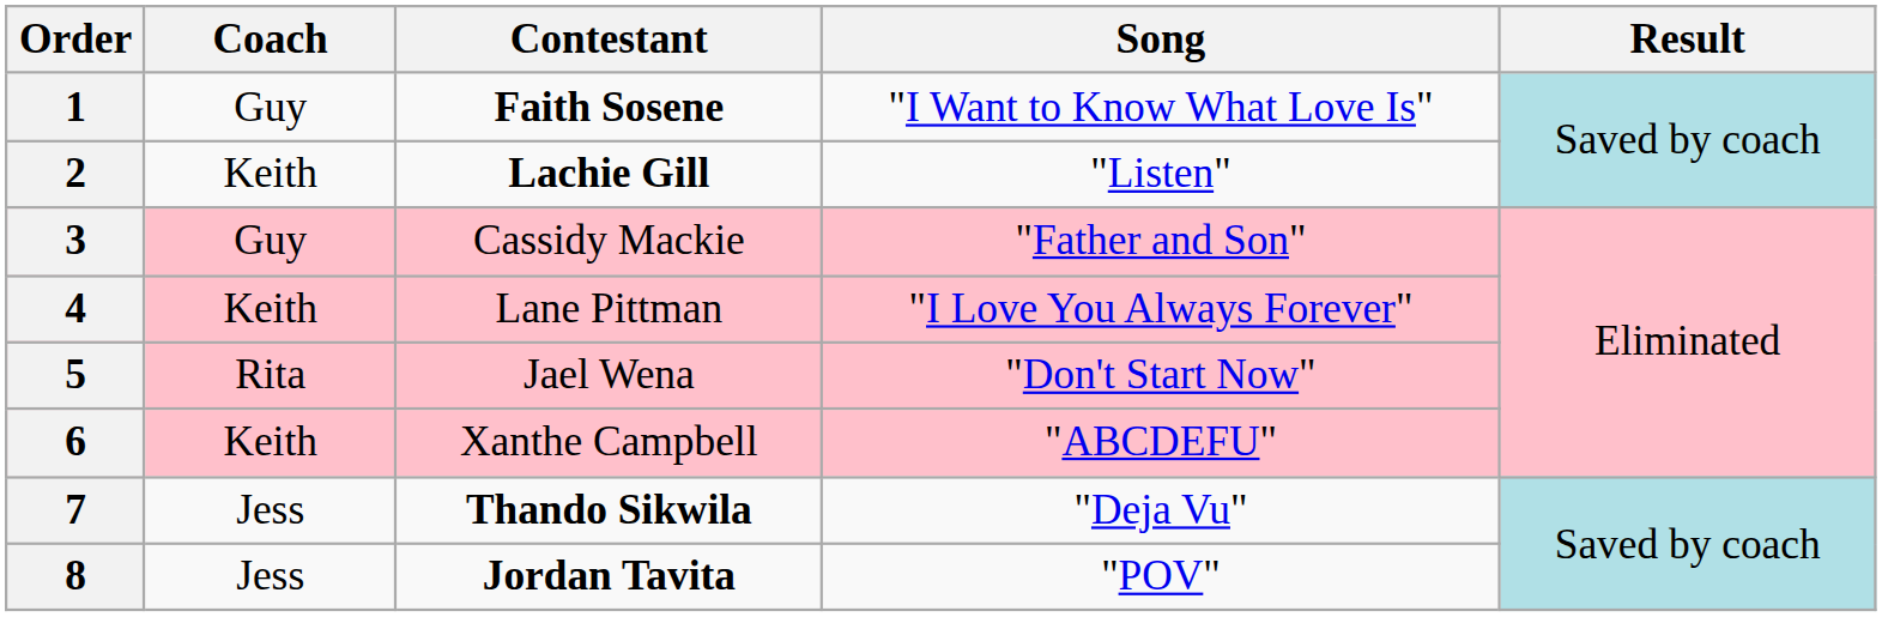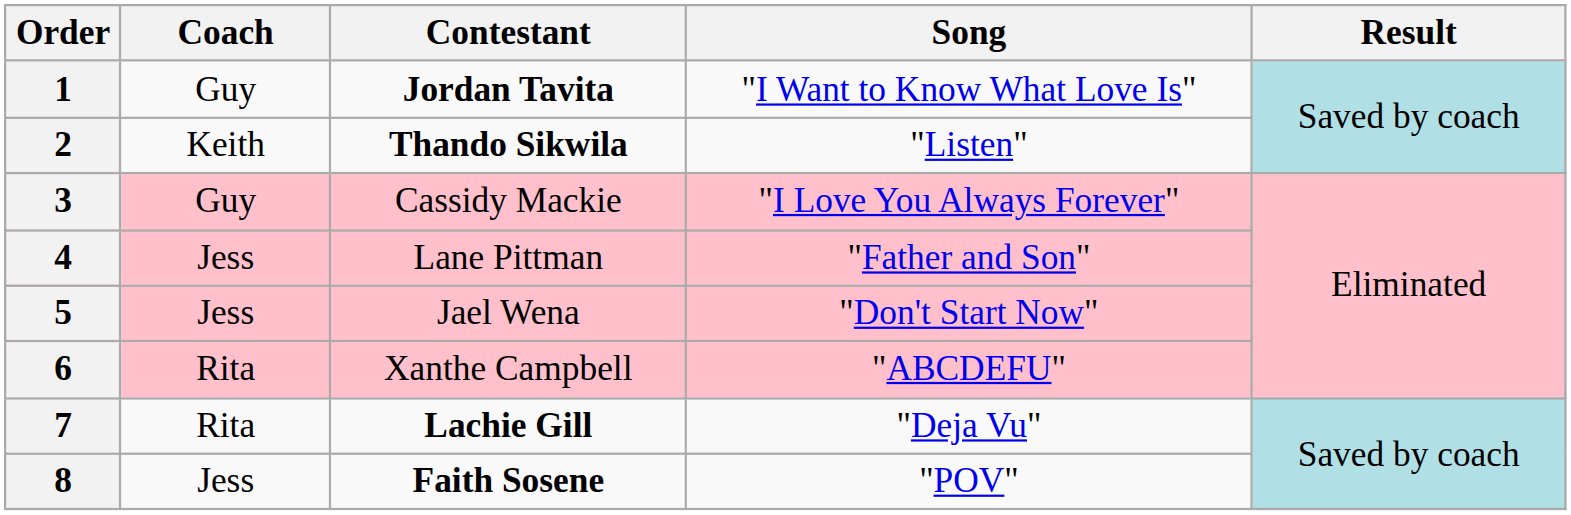1 | Contestant: Faith Sosene -> Jordan Tavita
2 | Contestant: Lachie Gill -> Thando Sikwila
3 | Song: "Father and Son" -> "I Love You Always Forever"
4 | Coach: Keith -> Jess
4 | Song: "I Love You Always Forever" -> "Father and Son"
5 | Coach: Rita -> Jess
6 | Coach: Keith -> Rita
7 | Coach: Jess -> Rita
7 | Contestant: Thando Sikwila -> Lachie Gill
8 | Contestant: Jordan Tavita -> Faith Sosene
